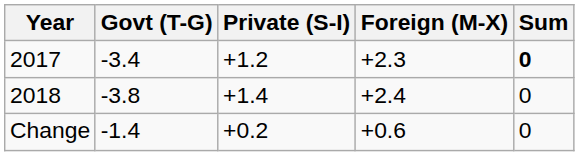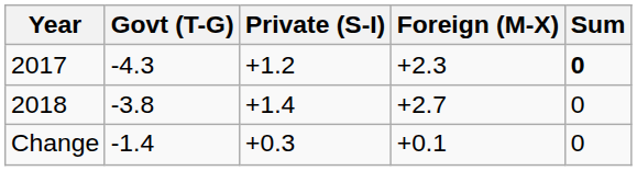2017 | Govt (T-G): -3.4 -> -4.3
2018 | Foreign (M-X): +2.4 -> +2.7
Change | Private (S-I): +0.2 -> +0.3
Change | Foreign (M-X): +0.6 -> +0.1
